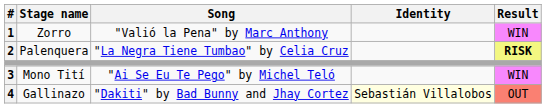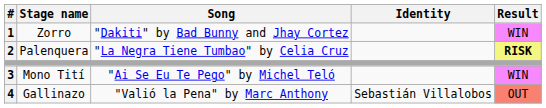Zorro | Song: "Valió la Pena" by Marc Anthony -> "Dakiti" by Bad Bunny and Jhay Cortez
Gallinazo | Song: "Dakiti" by Bad Bunny and Jhay Cortez -> "Valió la Pena" by Marc Anthony
Gallinazo | Identity: lightyellow background -> no background
